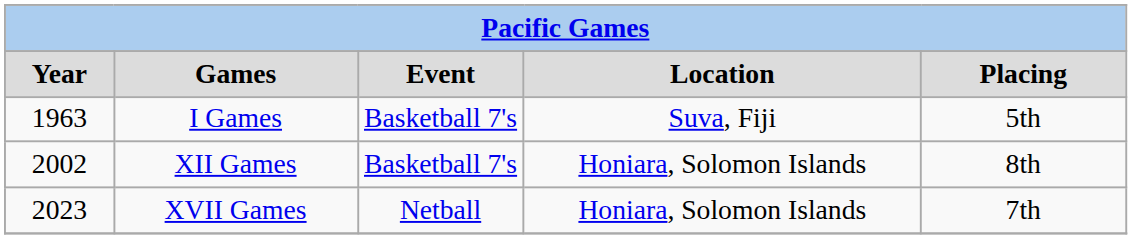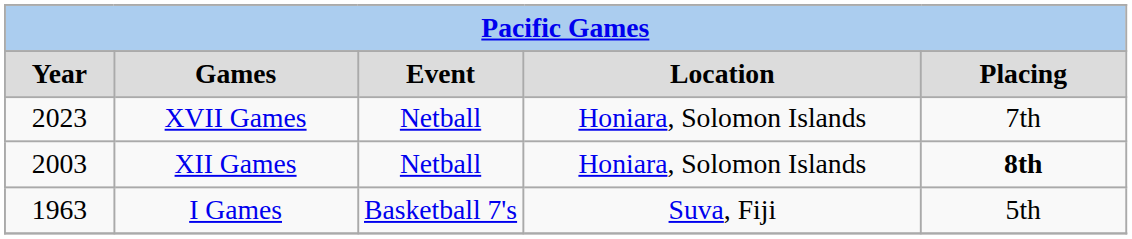rows swapped: I Games <-> XVII Games
XII Games | Year: 2002 -> 2003
XII Games | Event: Basketball 7's -> Netball
XII Games | Placing: normal -> bold
